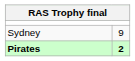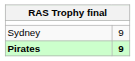Pirates | column 2: 2 -> 9
